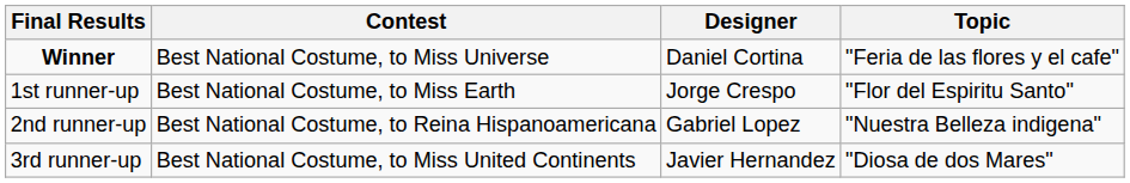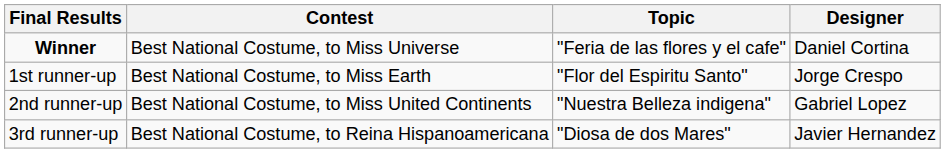columns swapped: Designer <-> Topic
2nd runner-up | Contest: Best National Costume, to Reina Hispanoamericana -> Best National Costume, to Miss United Continents
3rd runner-up | Contest: Best National Costume, to Miss United Continents -> Best National Costume, to Reina Hispanoamericana
